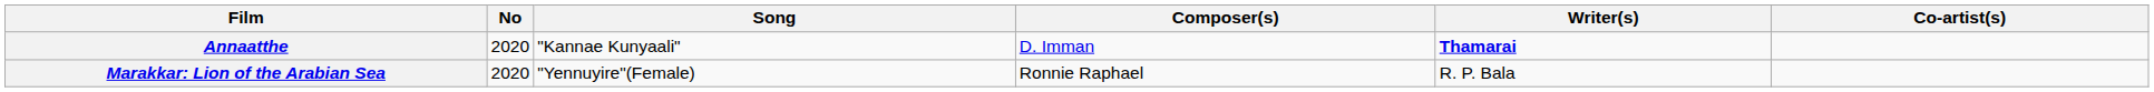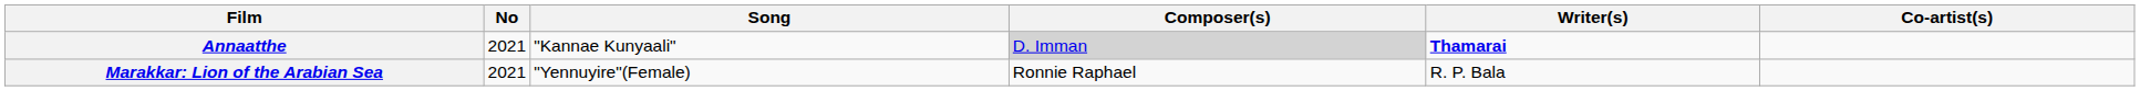Annaatthe | No: 2020 -> 2021
Annaatthe | Composer(s): no background -> lightgrey background
Marakkar: Lion of the Arabian Sea | No: 2020 -> 2021
